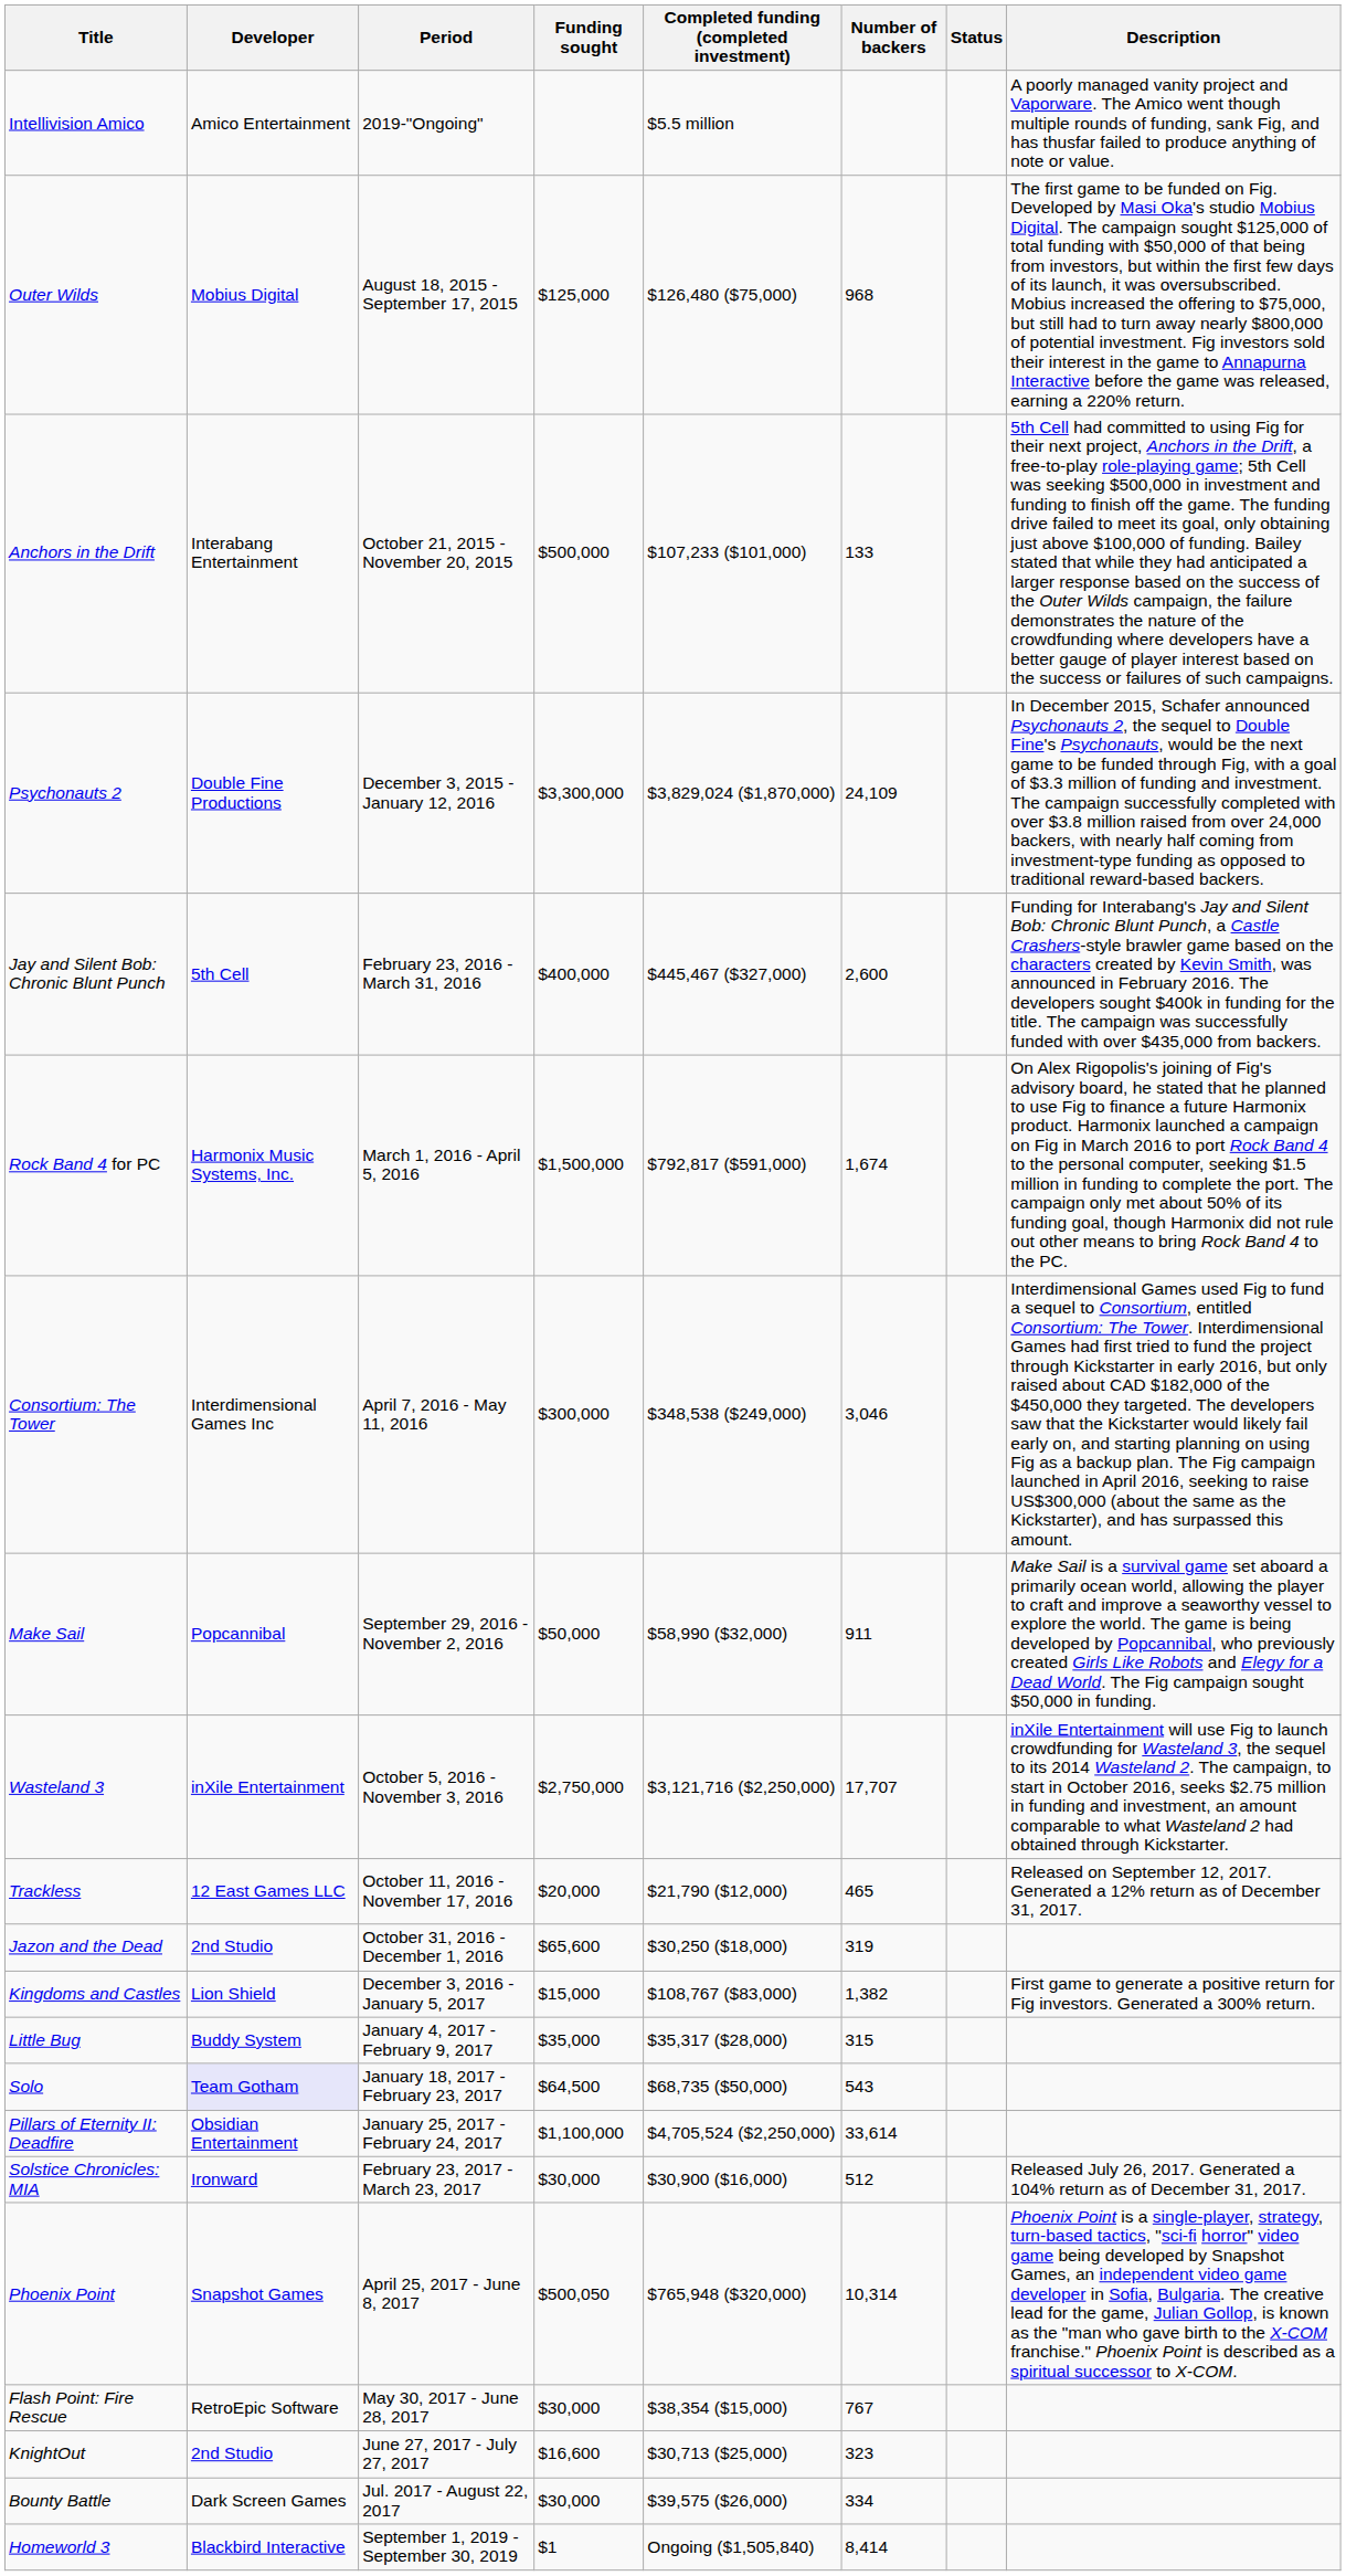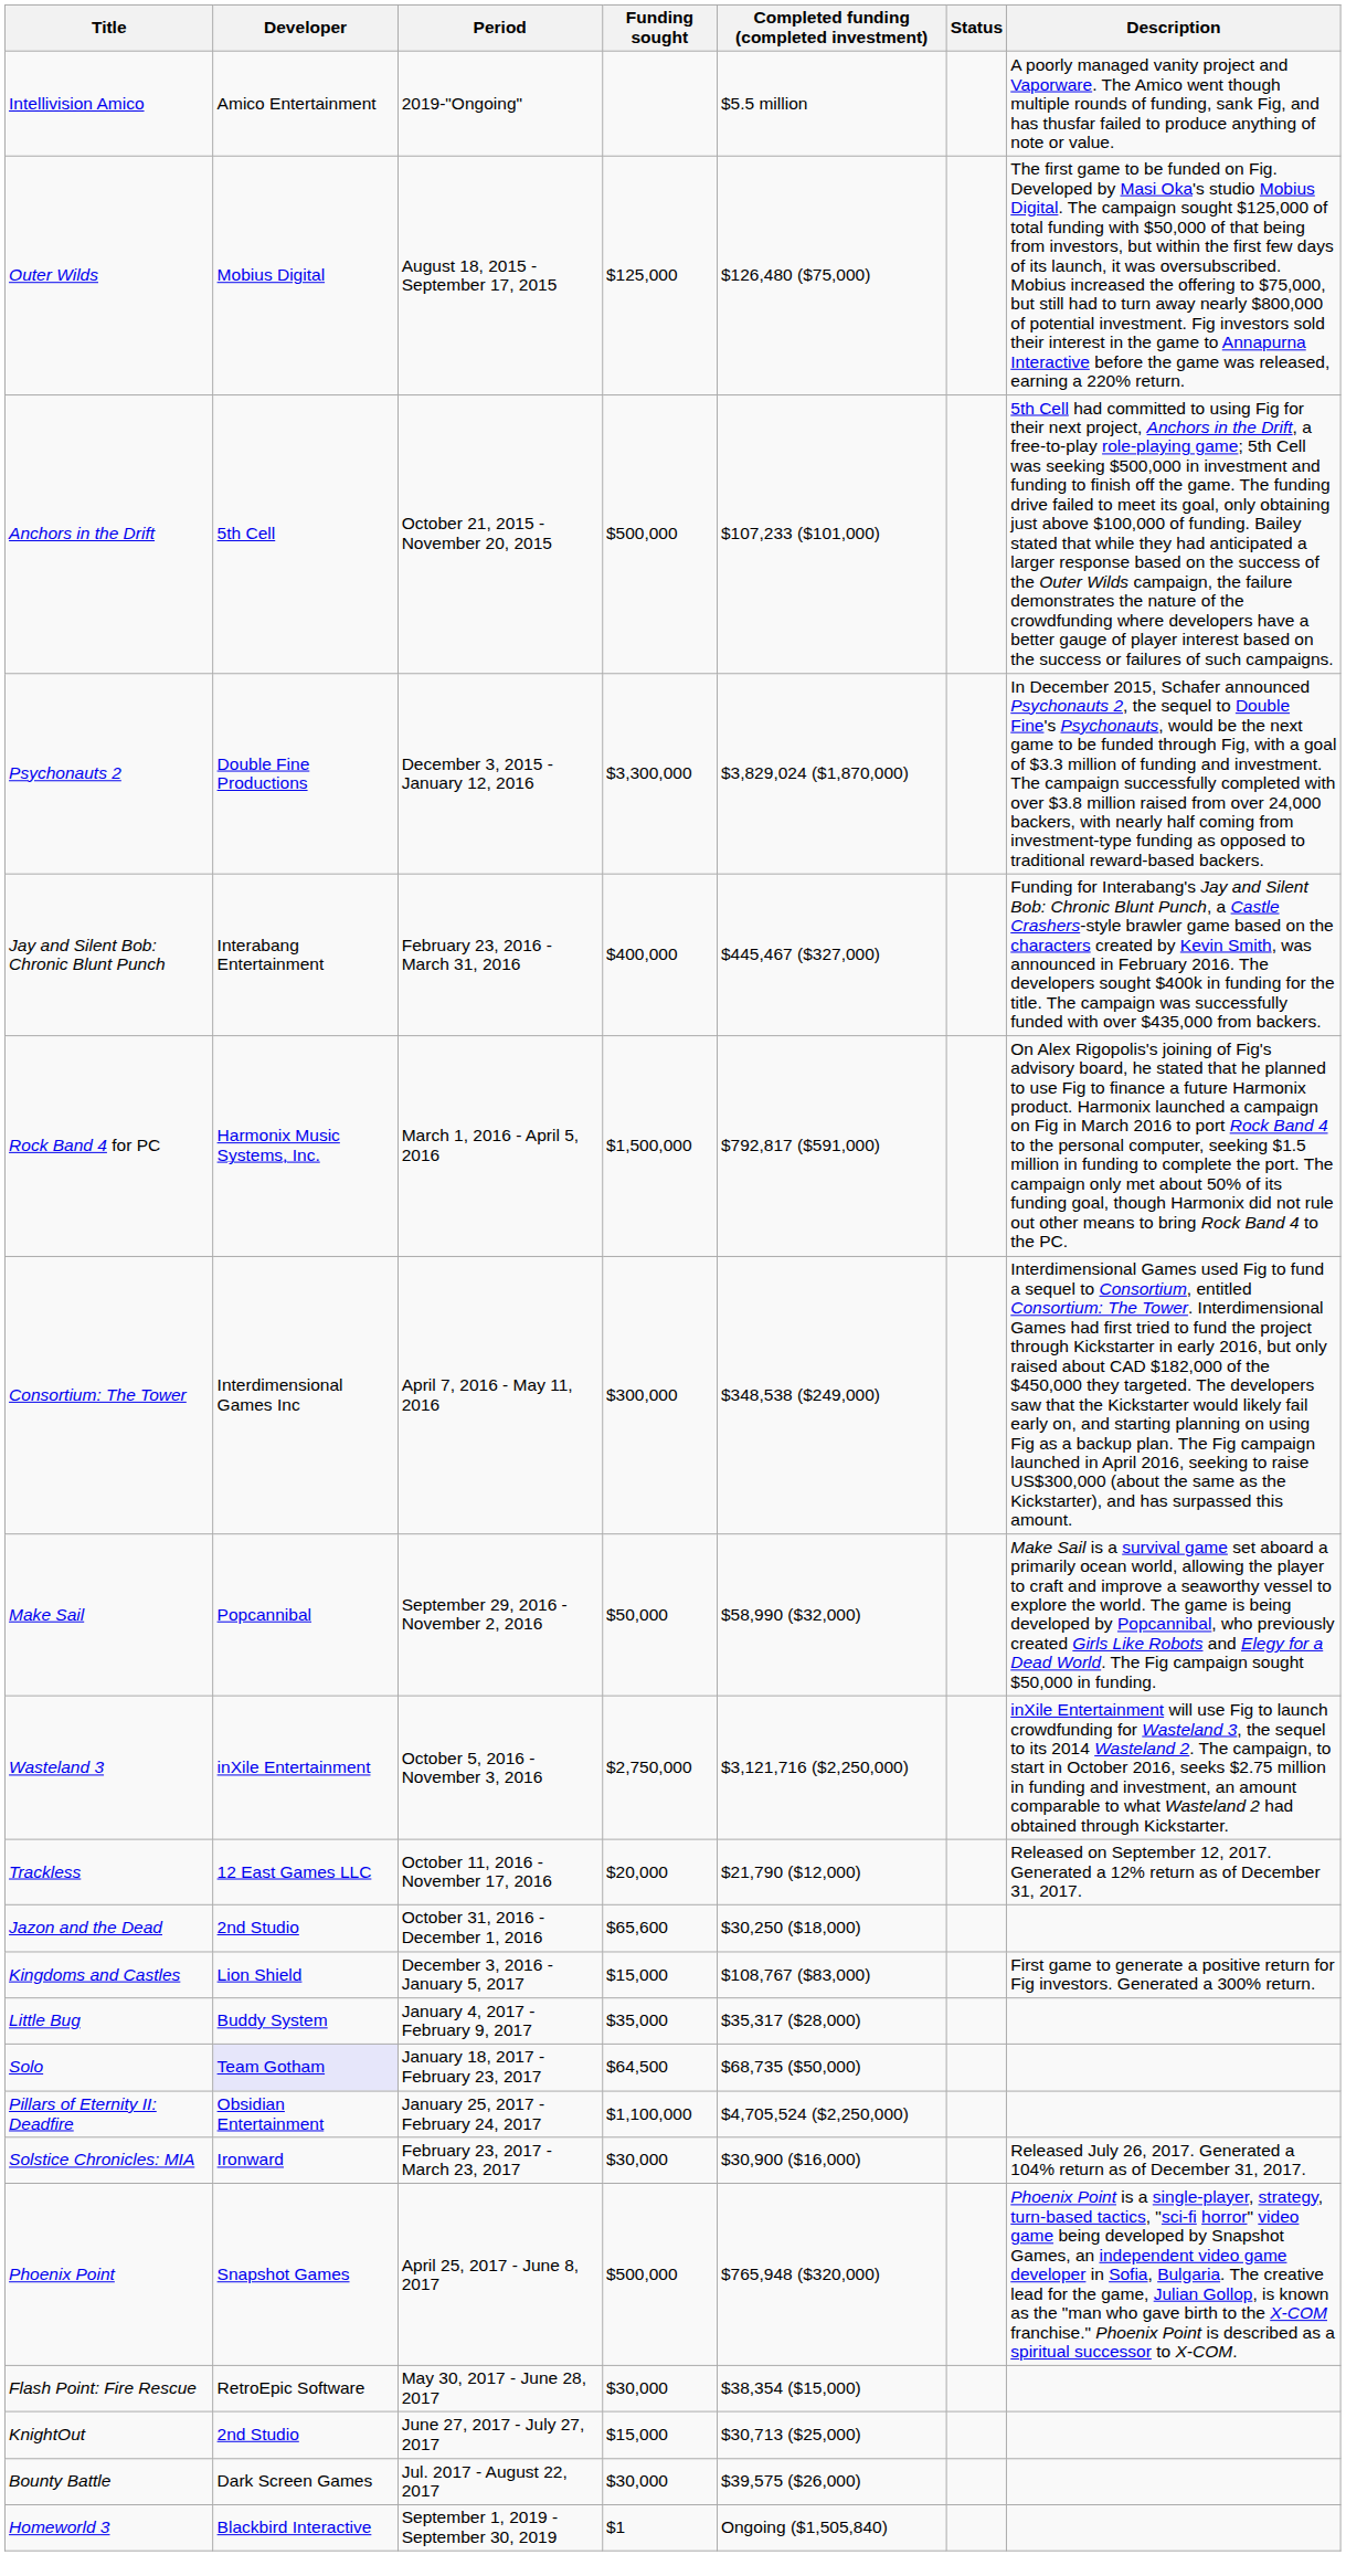- column: Number of backers | 968 | 133 | 24,109 | 2,600 | 1,674 | 3,046 | 911 | 17,707 | 465 | 319 | 1,382 | 315 | 543 | 33,614 | 512 | 10,314 | 767 | 323 | 334 | 8,414
Anchors in the Drift | Developer: Interabang Entertainment -> 5th Cell
Jay and Silent Bob: Chronic Blunt Punch | Developer: 5th Cell -> Interabang Entertainment
Phoenix Point | Funding sought: $500,050 -> $500,000
KnightOut | Funding sought: $16,600 -> $15,000
